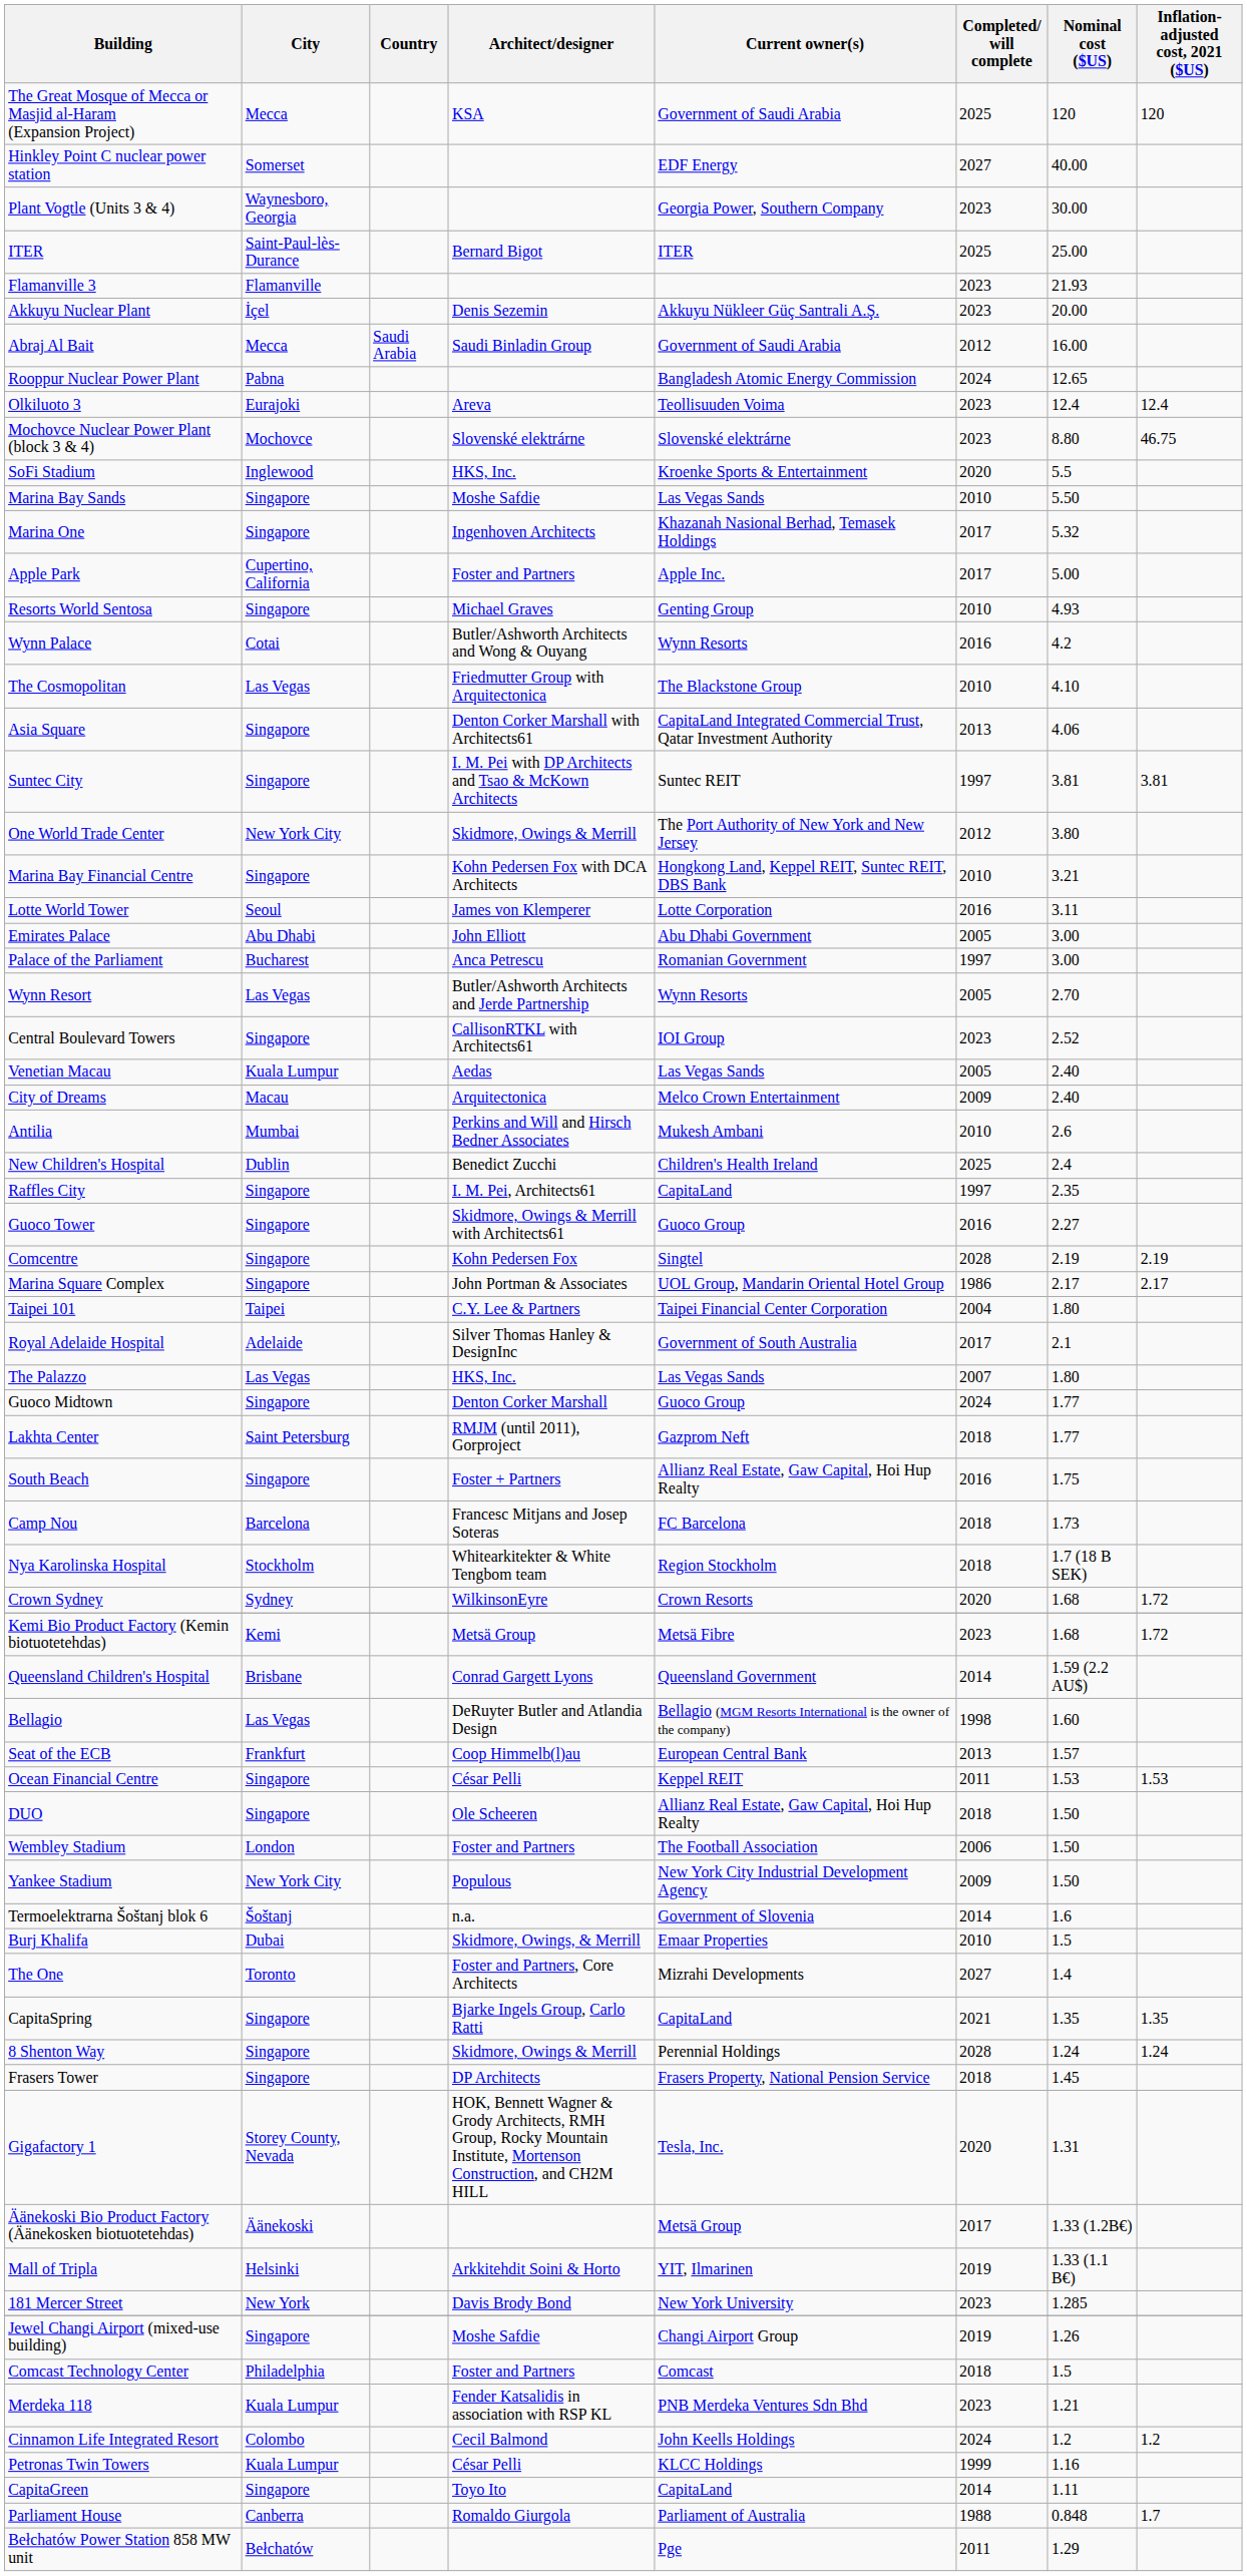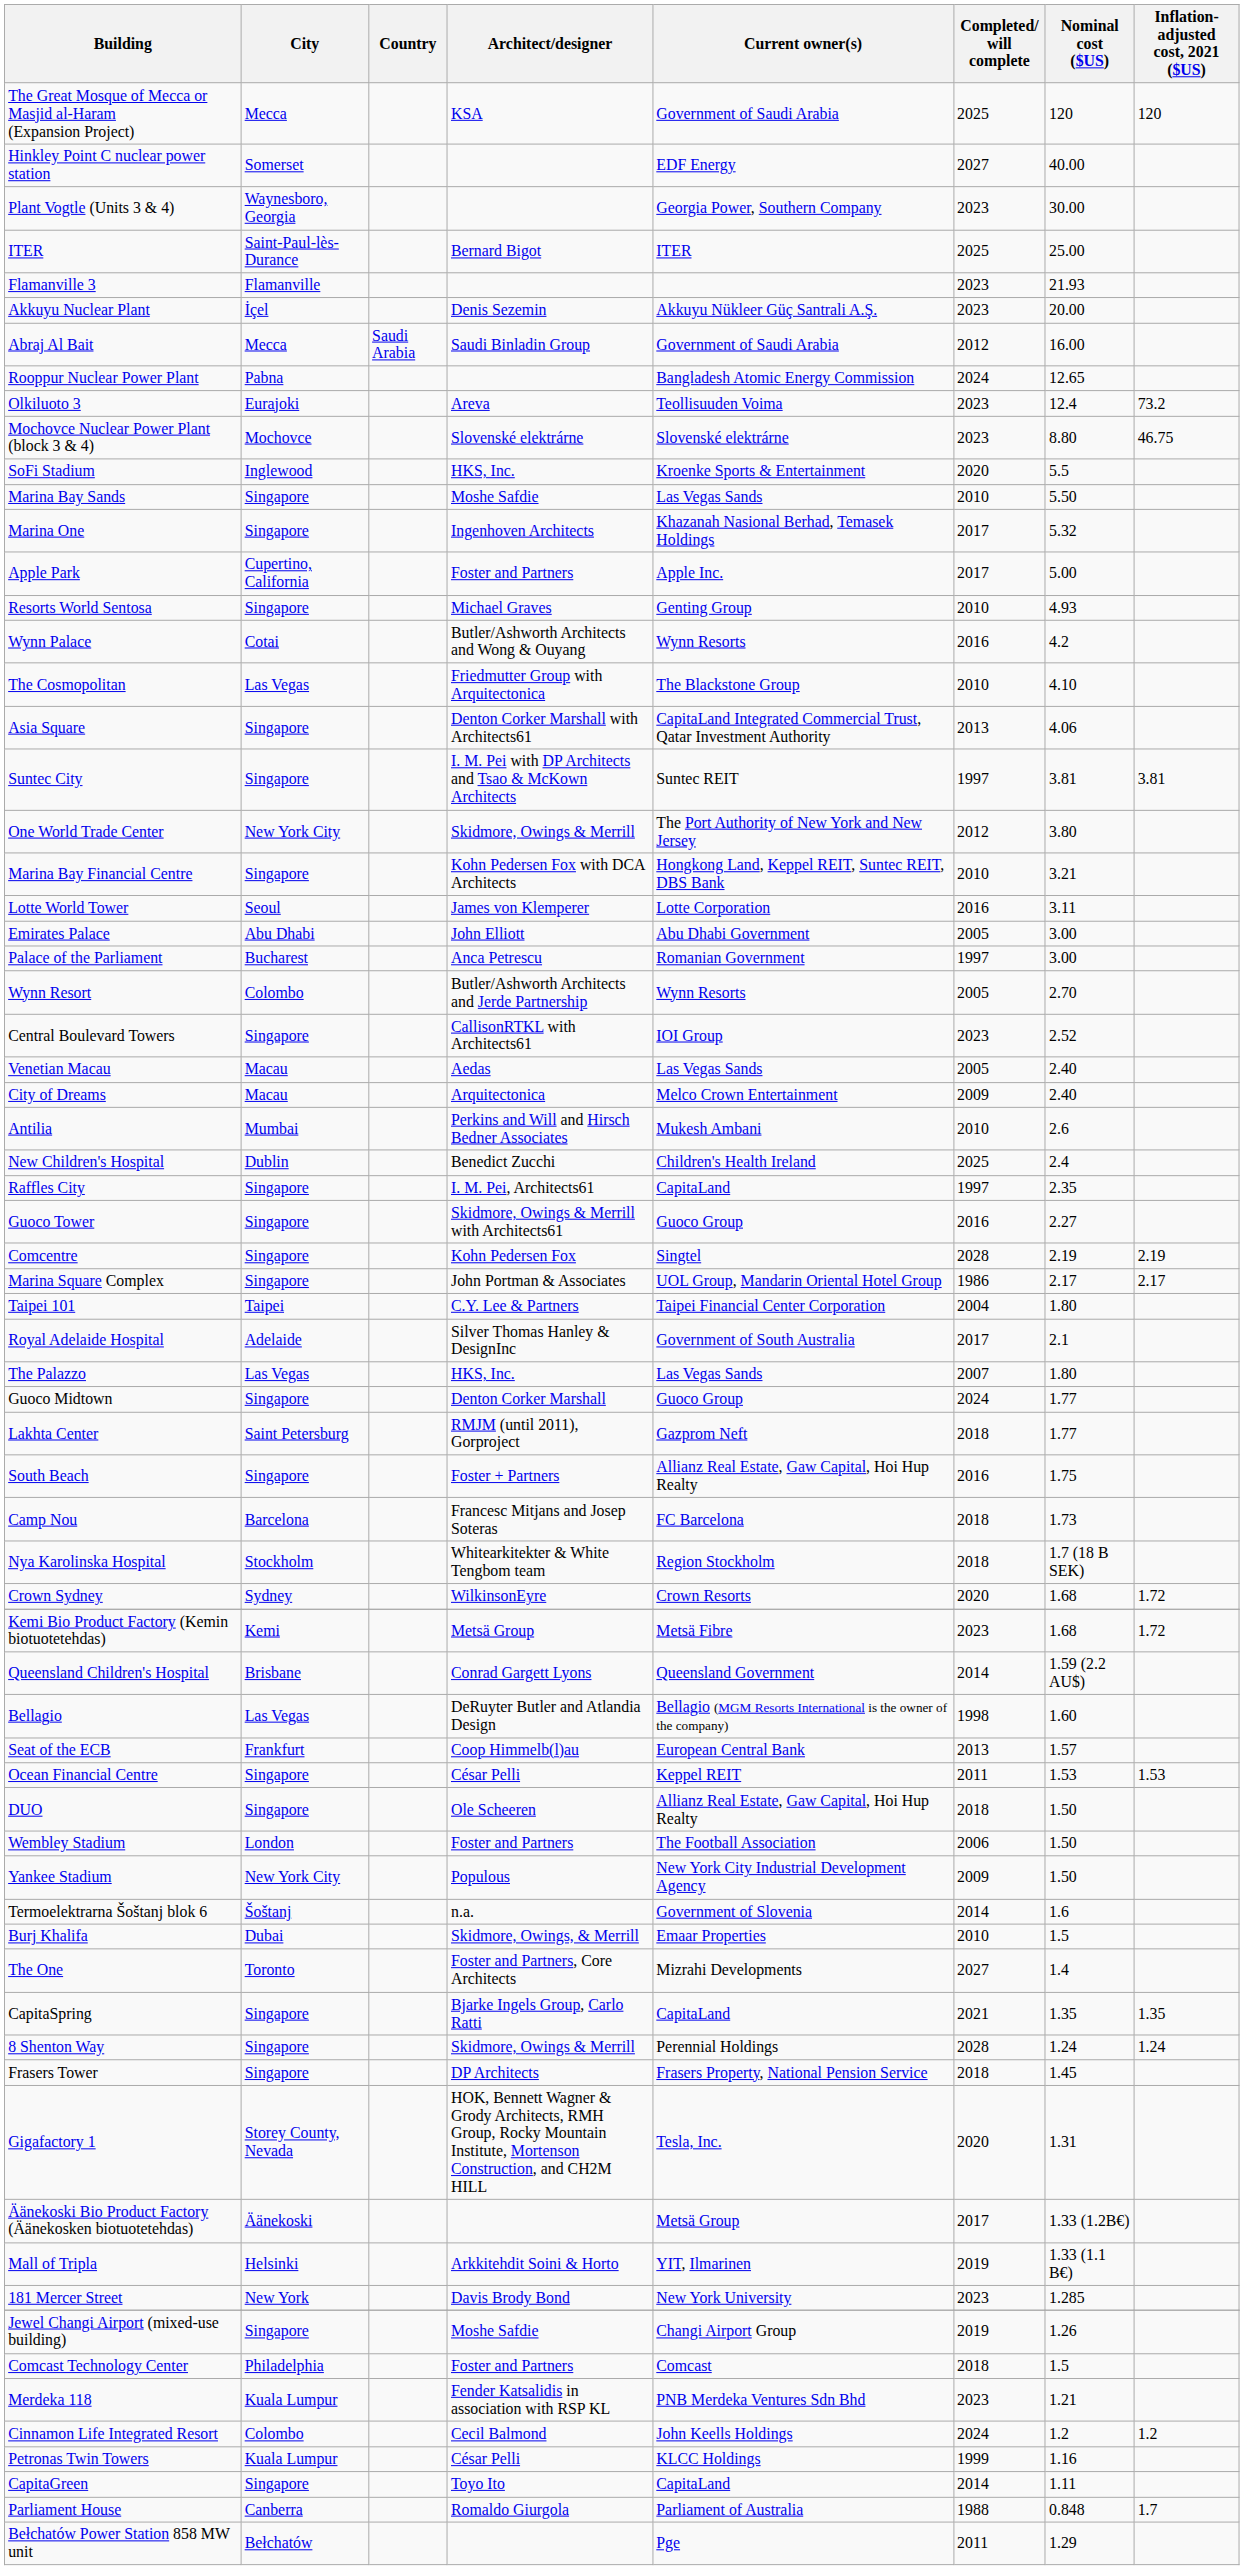Olkiluoto 3 | Inflation-adjusted cost, 2021 ($US): 12.4 -> 73.2
Wynn Resort | City: Las Vegas -> Colombo
Venetian Macau | City: Kuala Lumpur -> Macau
